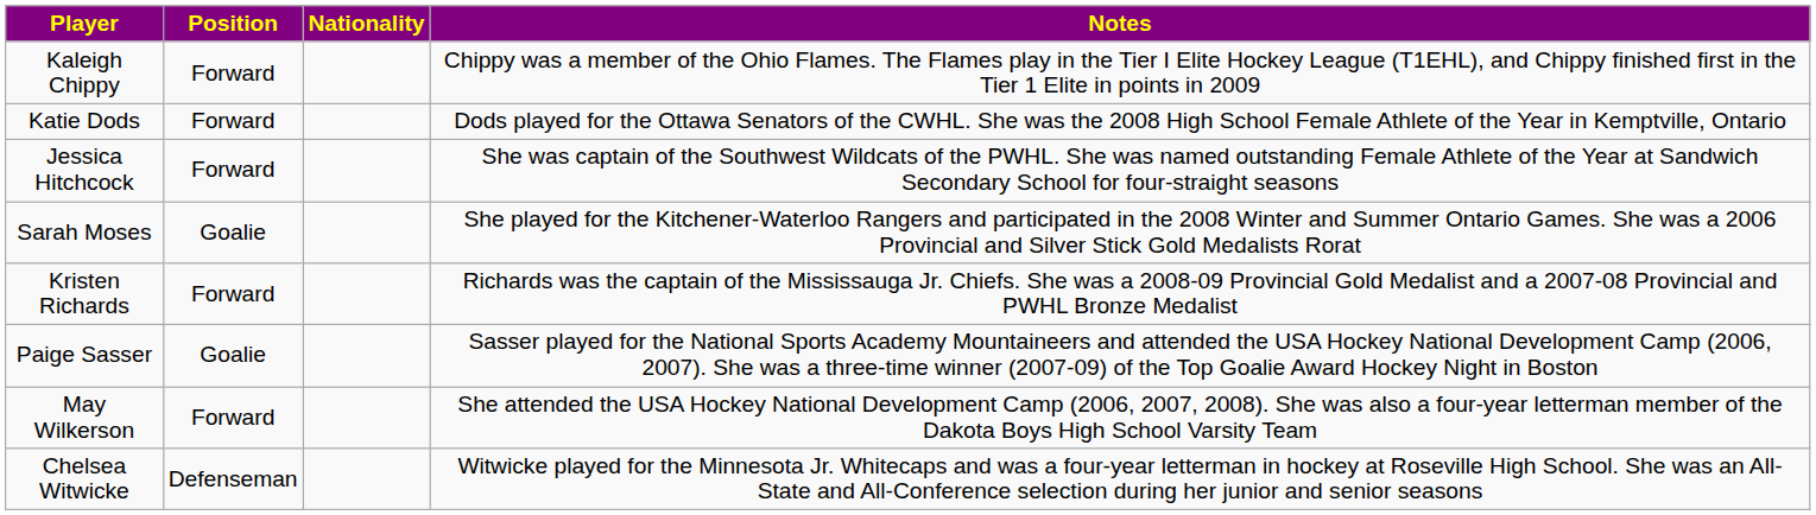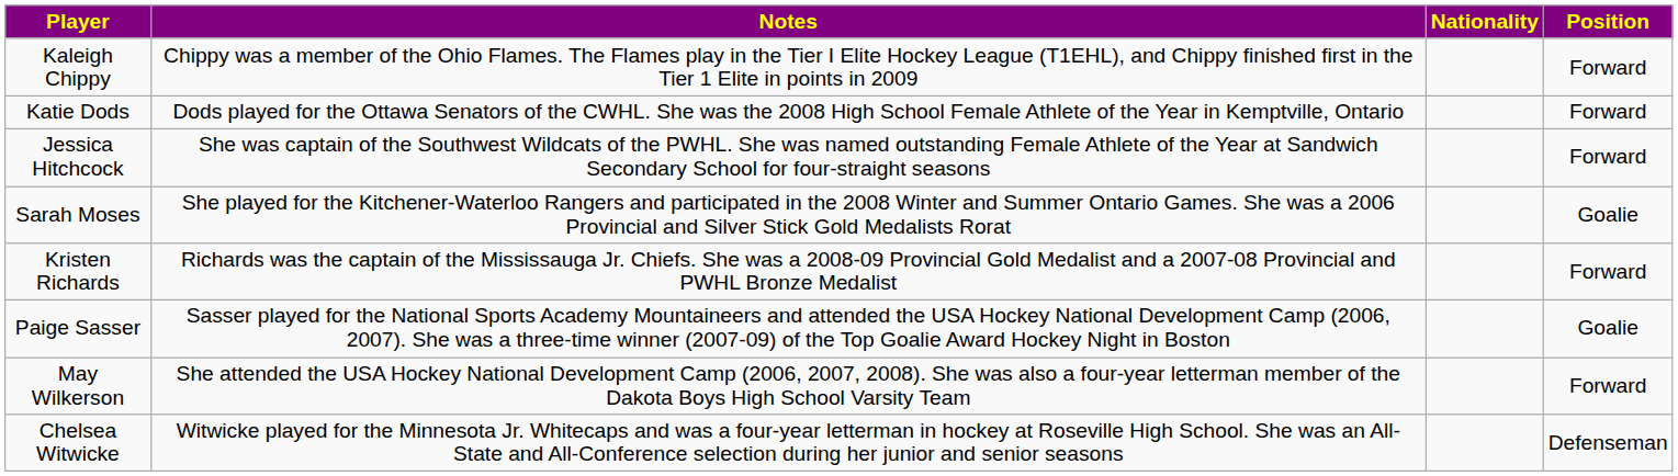columns swapped: Position <-> Notes
